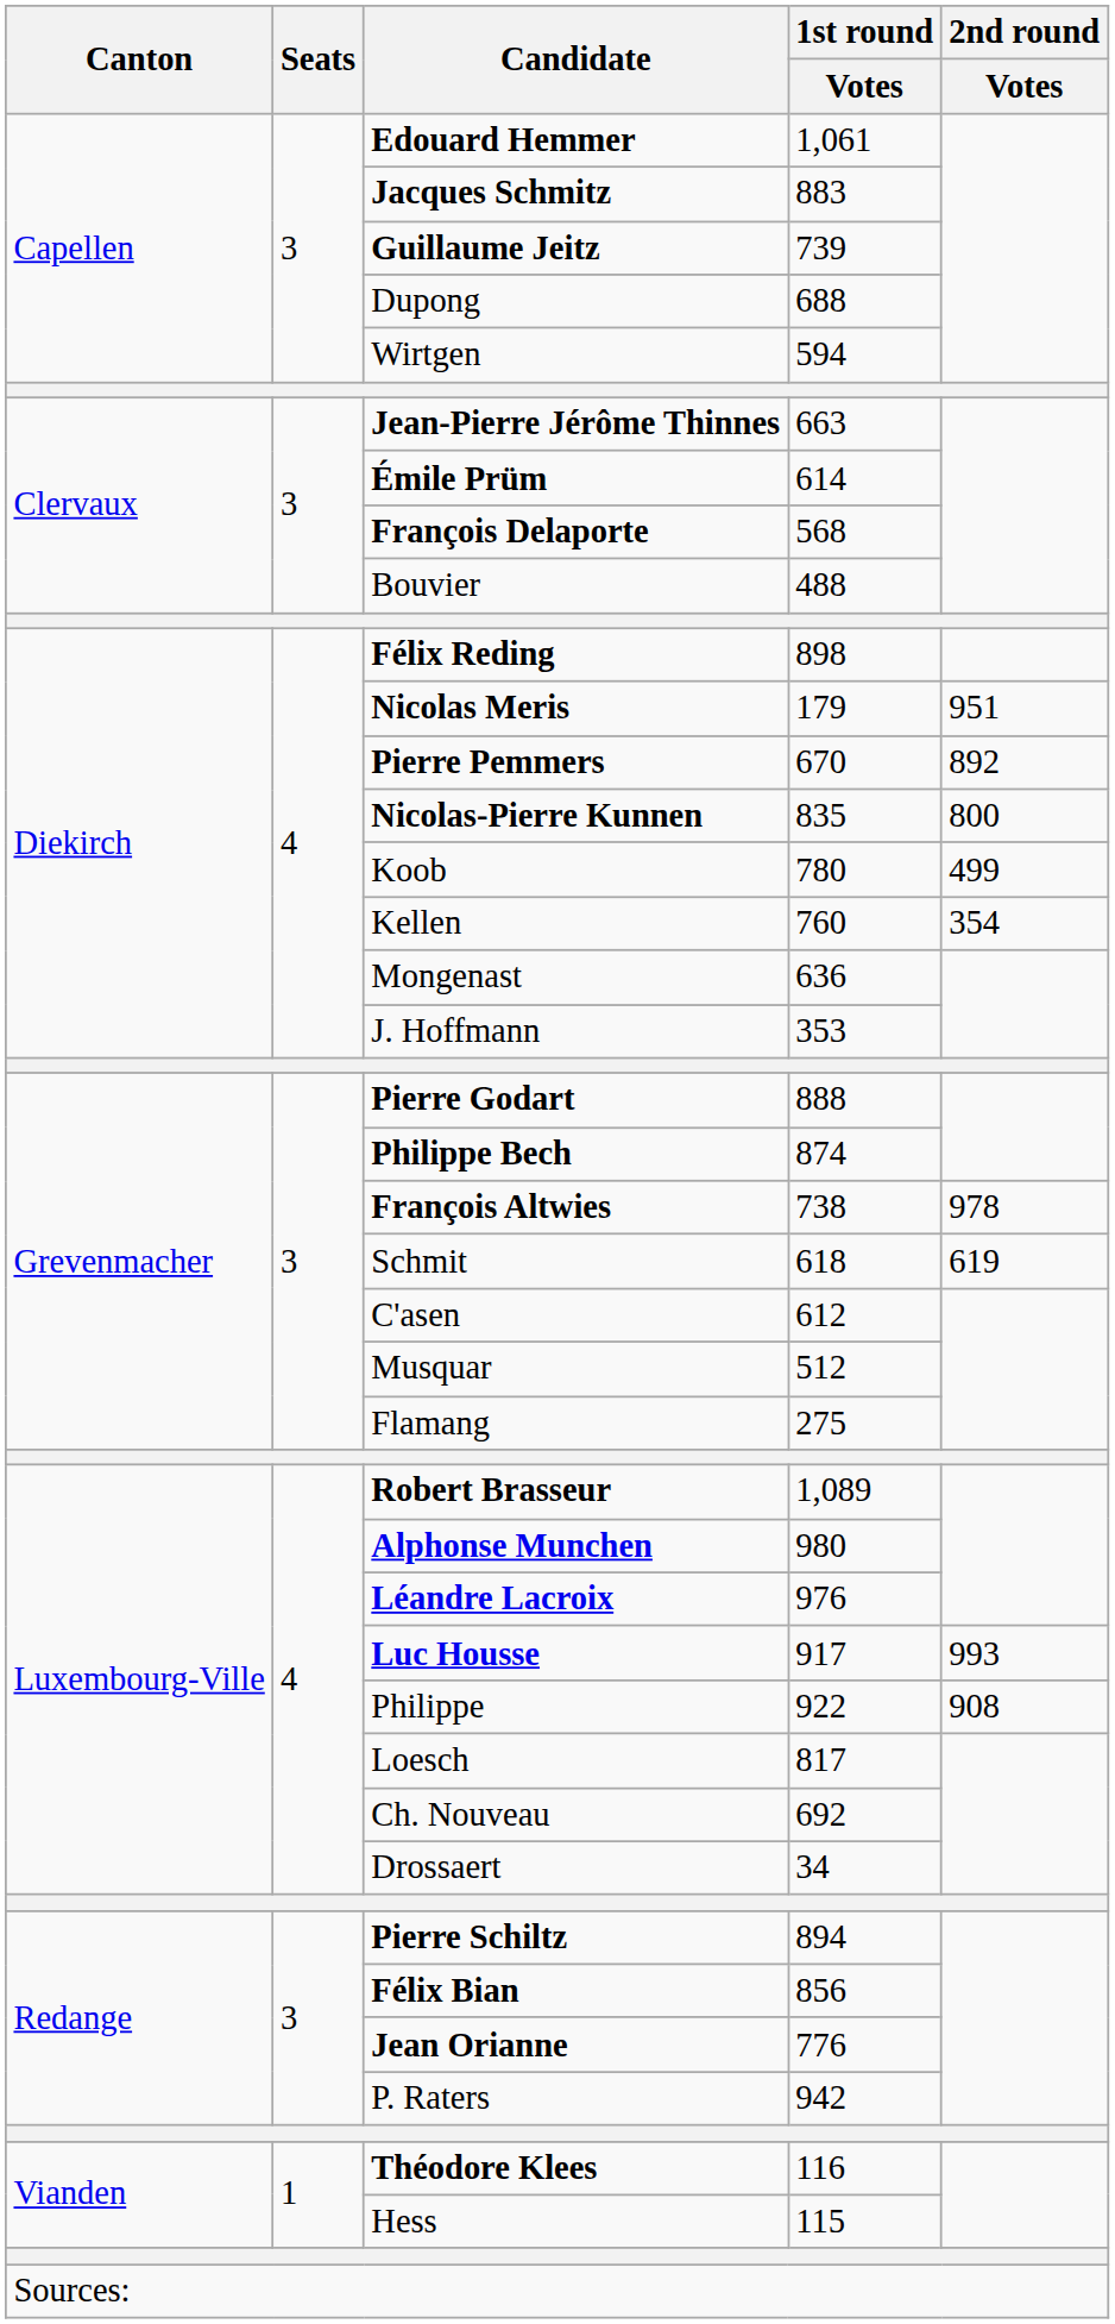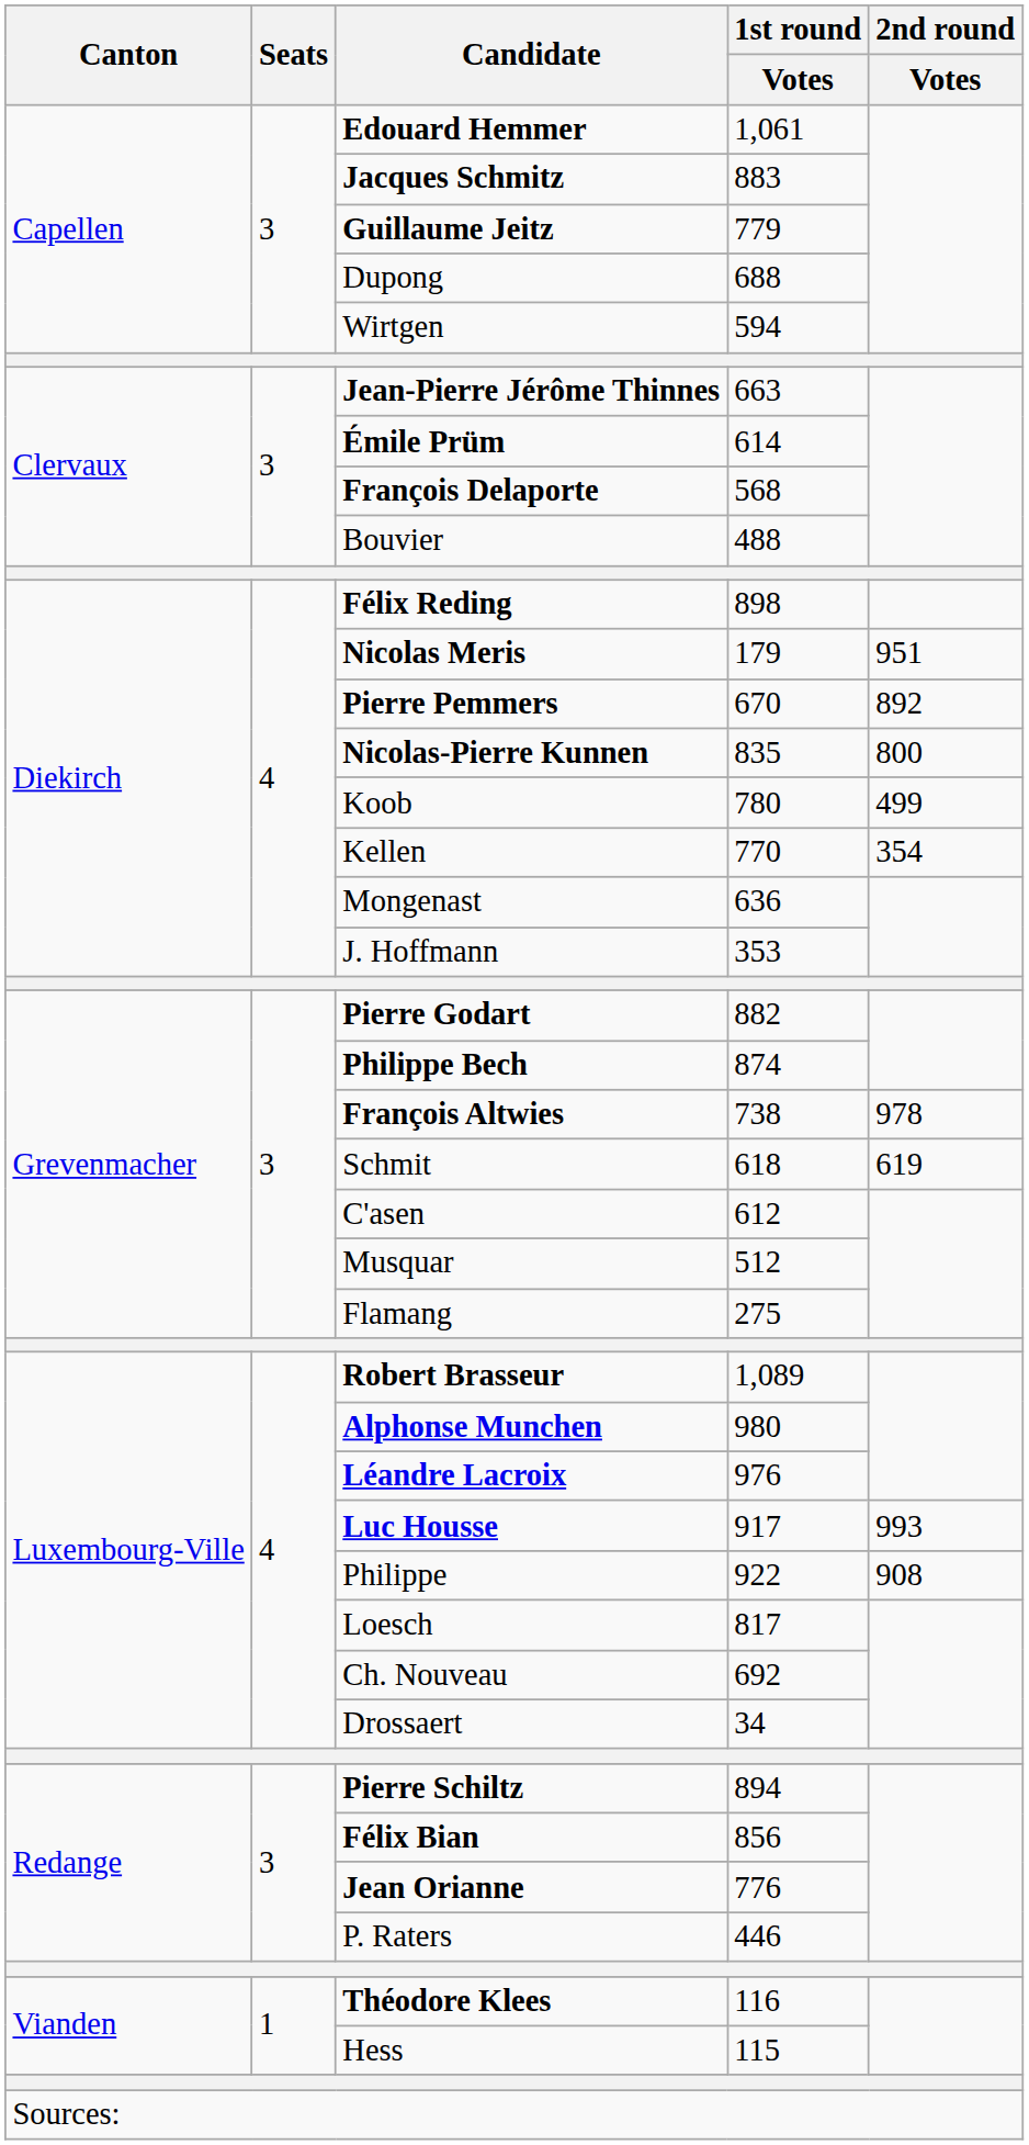Guillaume Jeitz | 1st round / Votes: 739 -> 779
Kellen | 1st round / Votes: 760 -> 770
Pierre Godart | 1st round / Votes: 888 -> 882
P. Raters | 1st round / Votes: 942 -> 446
